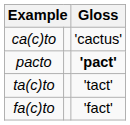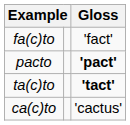rows swapped: fa(c)to <-> ca(c)to
ta(c)to | Gloss: normal -> bold
